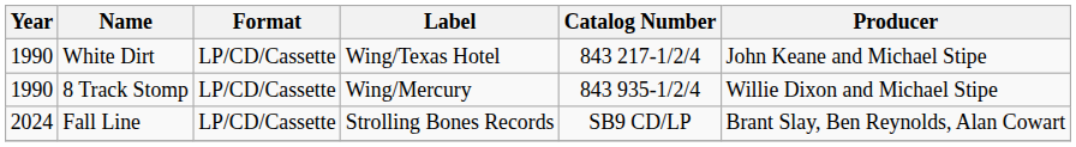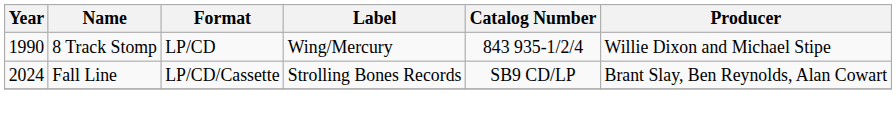- row: 1990 | White Dirt | LP/CD/Cassette | Wing/Texas Hotel | 843 217-1/2/4 | John Keane and Michael Stipe
8 Track Stomp | Format: LP/CD/Cassette -> LP/CD
